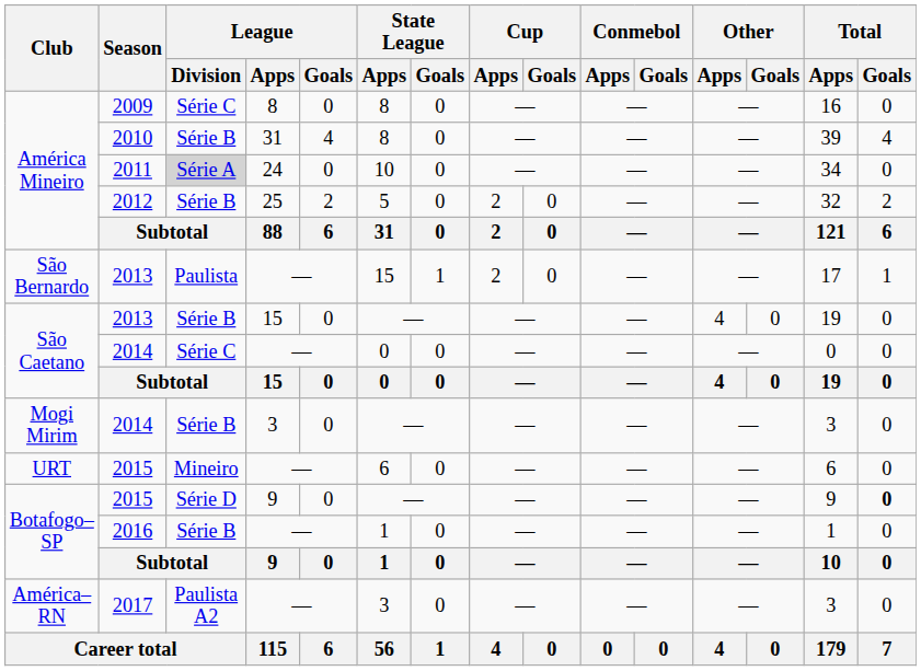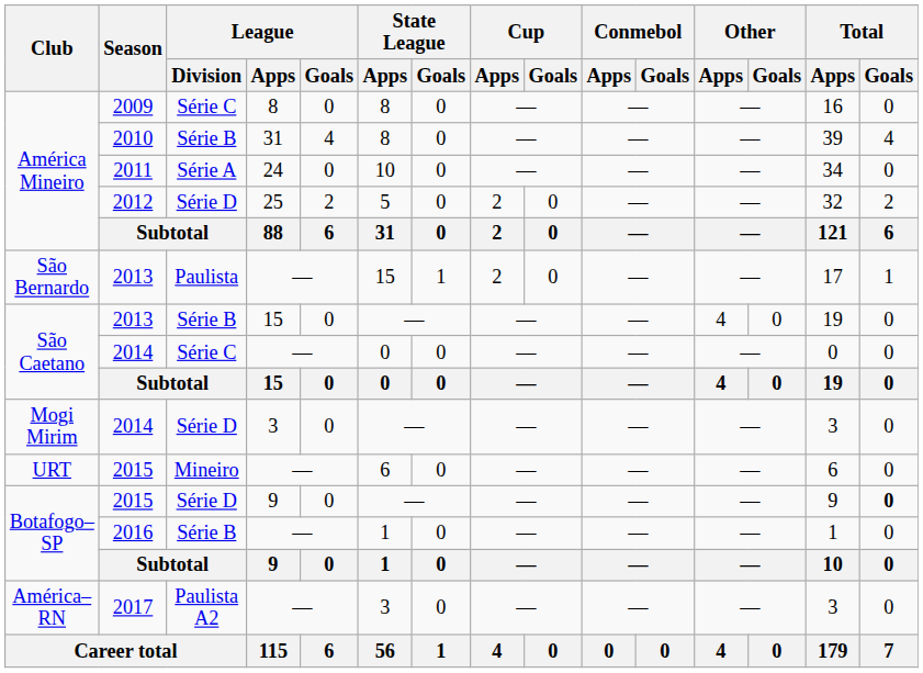2011 | League / Division: lightgrey background -> no background
2012 | League / Division: Série B -> Série D
2014 / 3 | League / Division: Série B -> Série D
